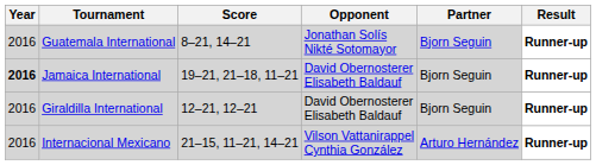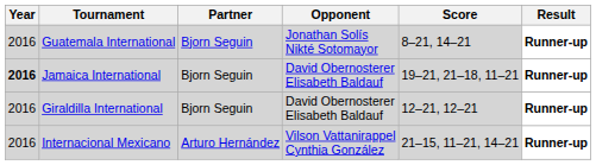columns swapped: Partner <-> Score
